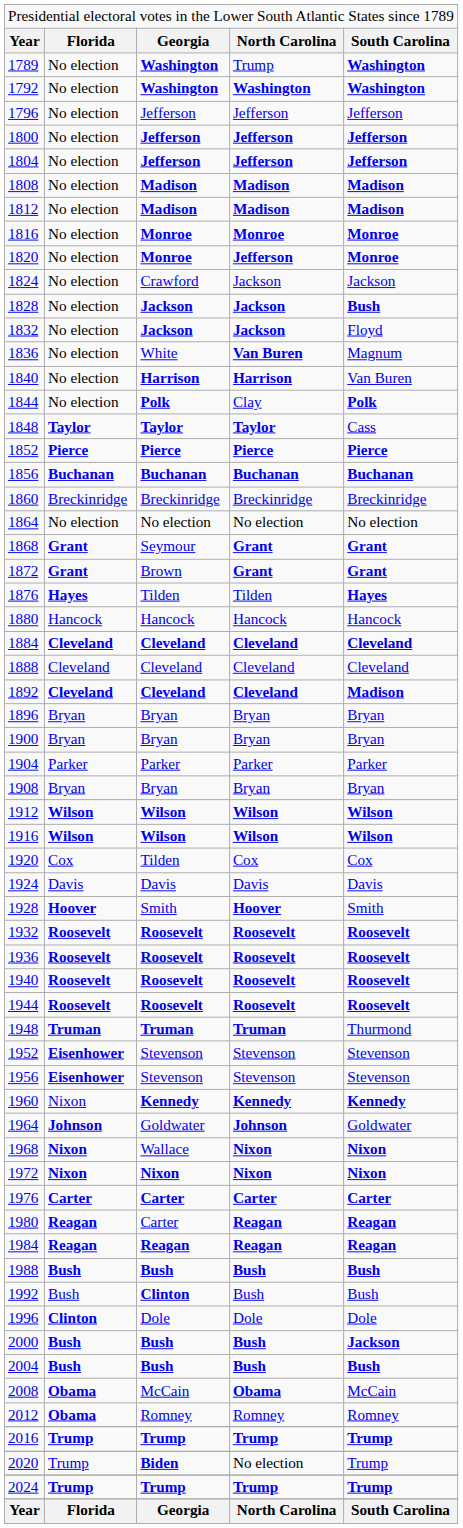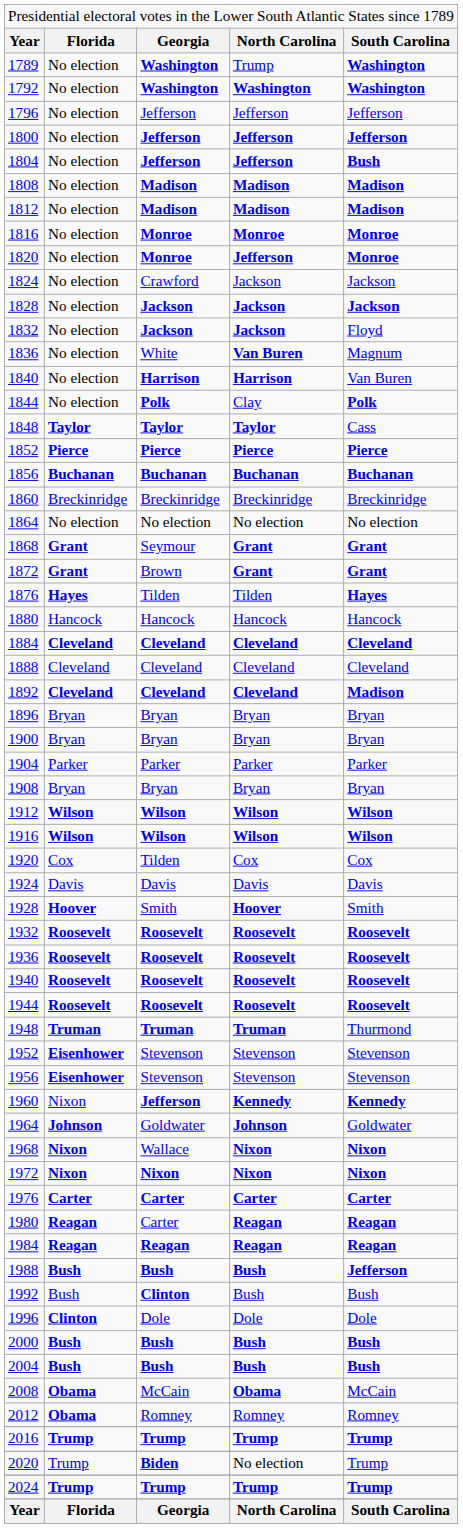1804 | column 5: Jefferson -> Bush
1828 | column 5: Bush -> Jackson
1960 | column 3: Kennedy -> Jefferson
1988 | column 5: Bush -> Jefferson
2000 | column 5: Jackson -> Bush
